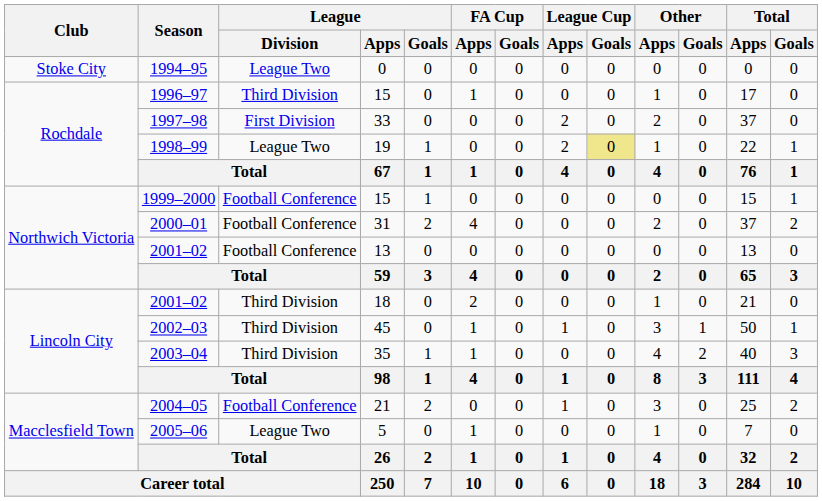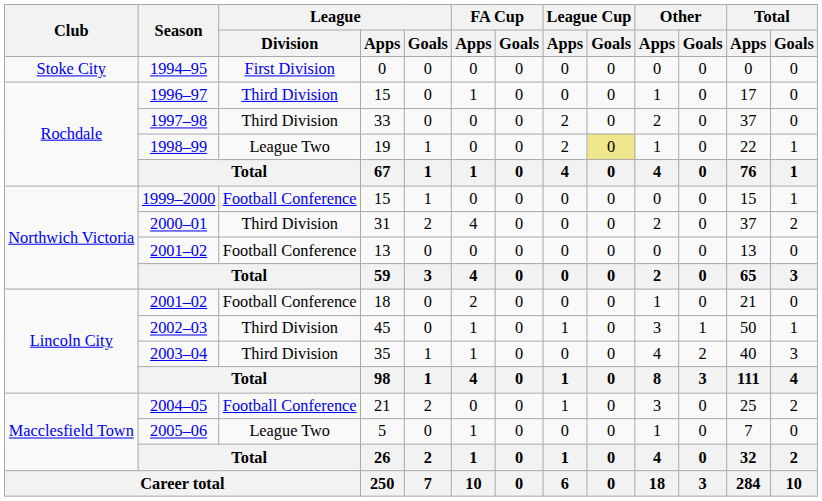1994–95 | League / Division: League Two -> First Division
1997–98 | League / Division: First Division -> Third Division
2000–01 | League / Division: Football Conference -> Third Division
2001–02 / 18 | League / Division: Third Division -> Football Conference
